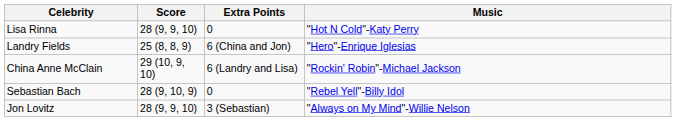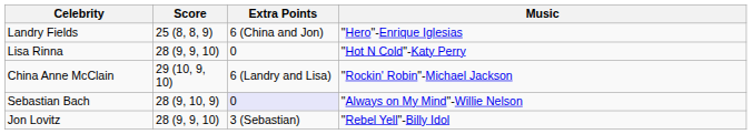rows swapped: Landry Fields <-> Lisa Rinna
Sebastian Bach | Extra Points: no background -> lavender background
Sebastian Bach | Music: "Rebel Yell"-Billy Idol -> "Always on My Mind"-Willie Nelson
Jon Lovitz | Music: "Always on My Mind"-Willie Nelson -> "Rebel Yell"-Billy Idol
